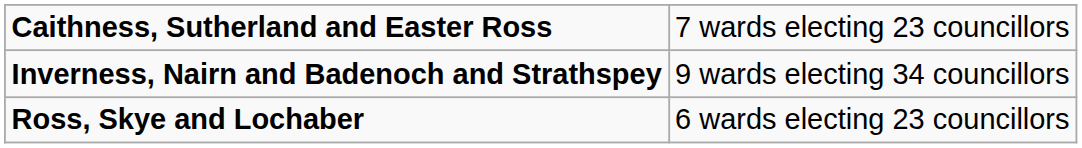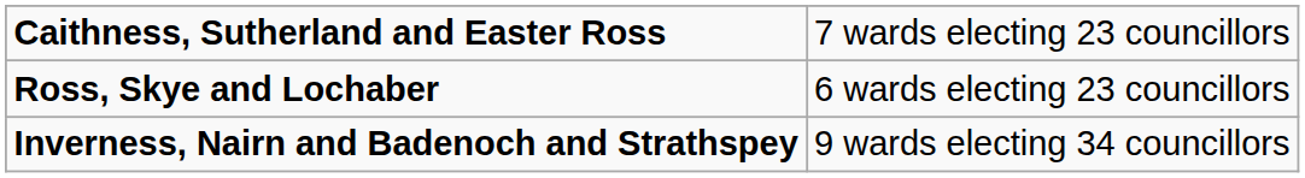rows swapped: Inverness, Nairn and Badenoch and Strathspey <-> Ross, Skye and Lochaber
